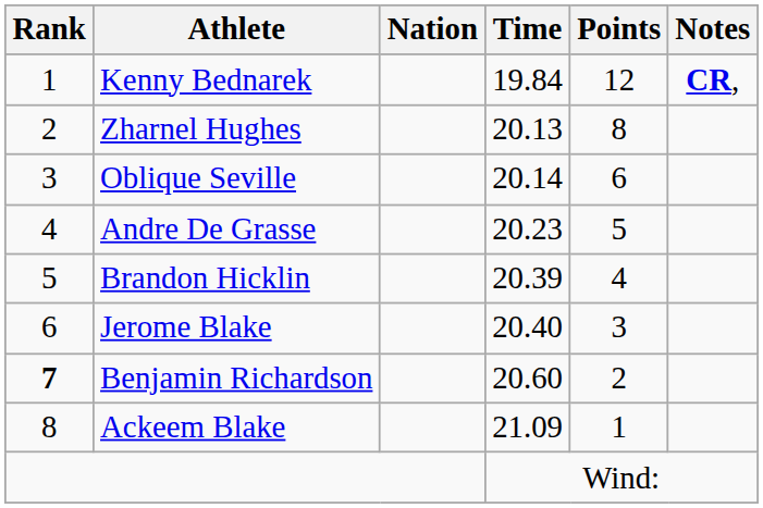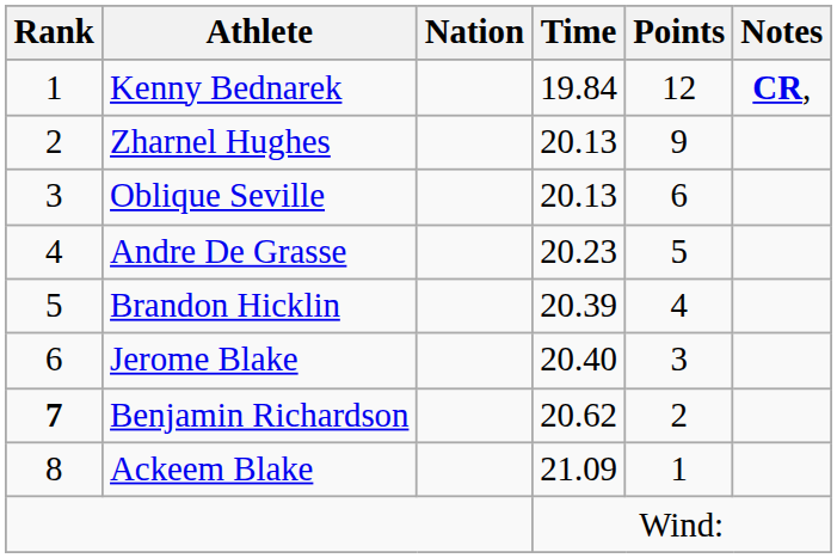Zharnel Hughes | Points: 8 -> 9
Oblique Seville | Time: 20.14 -> 20.13
Benjamin Richardson | Time: 20.60 -> 20.62
